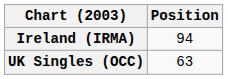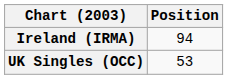UK Singles (OCC) | Position: 63 -> 53
